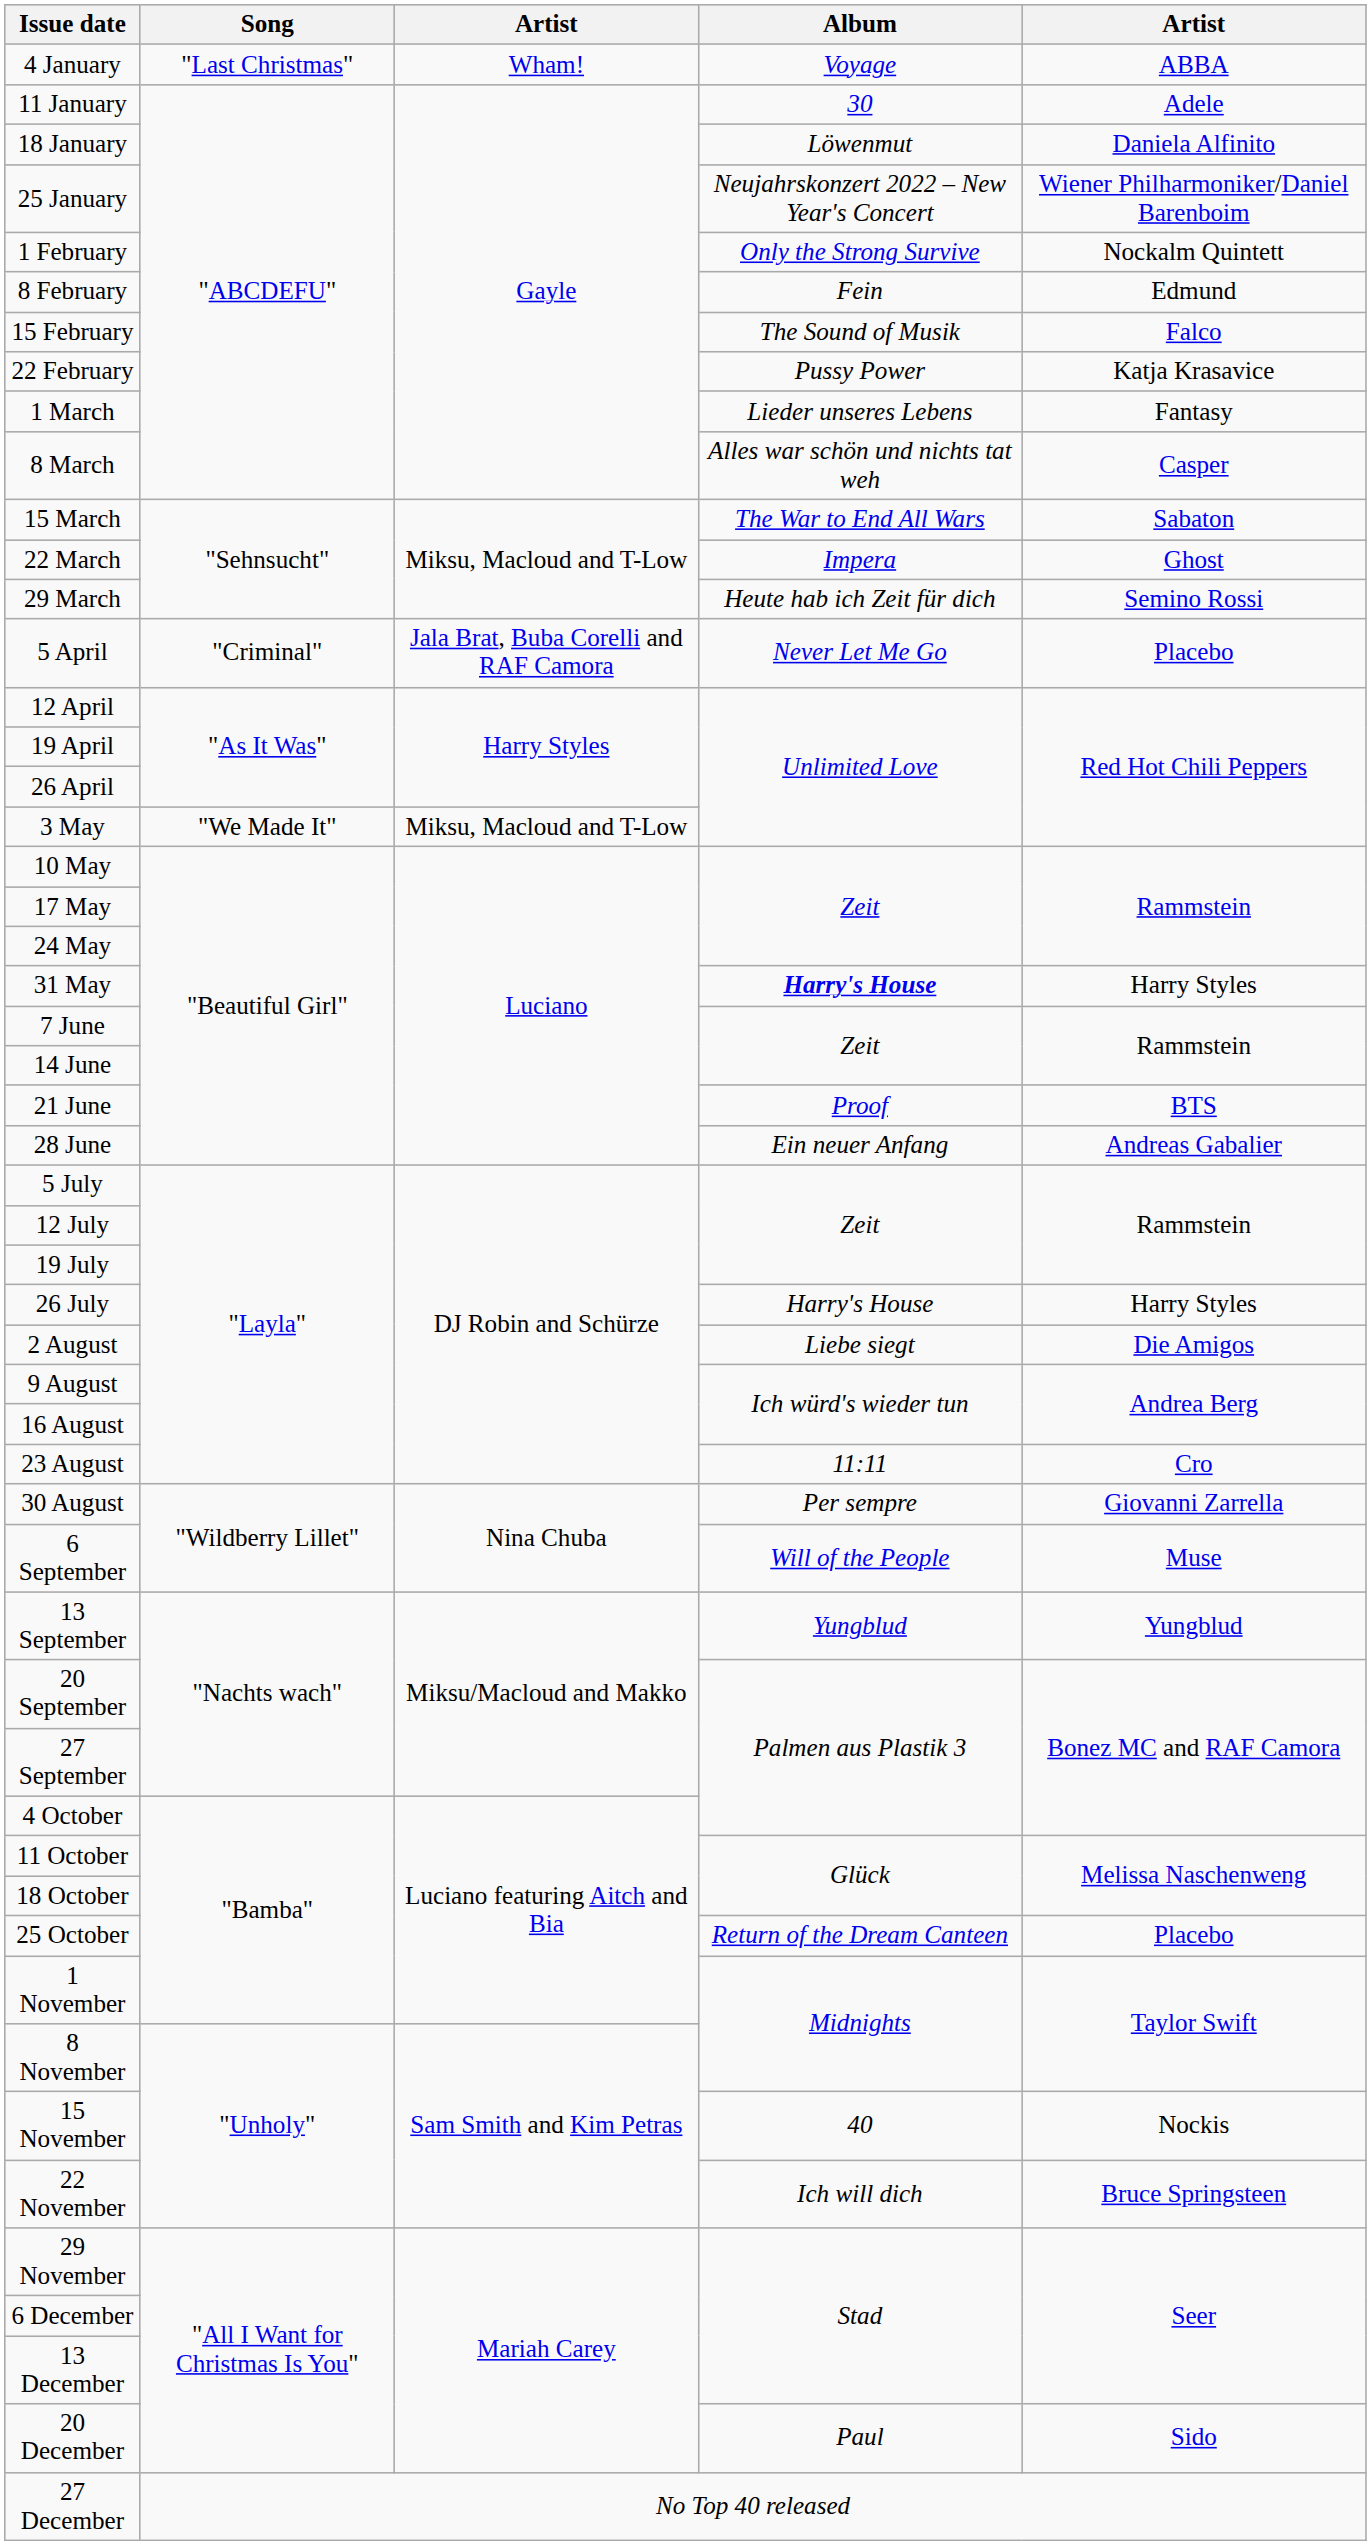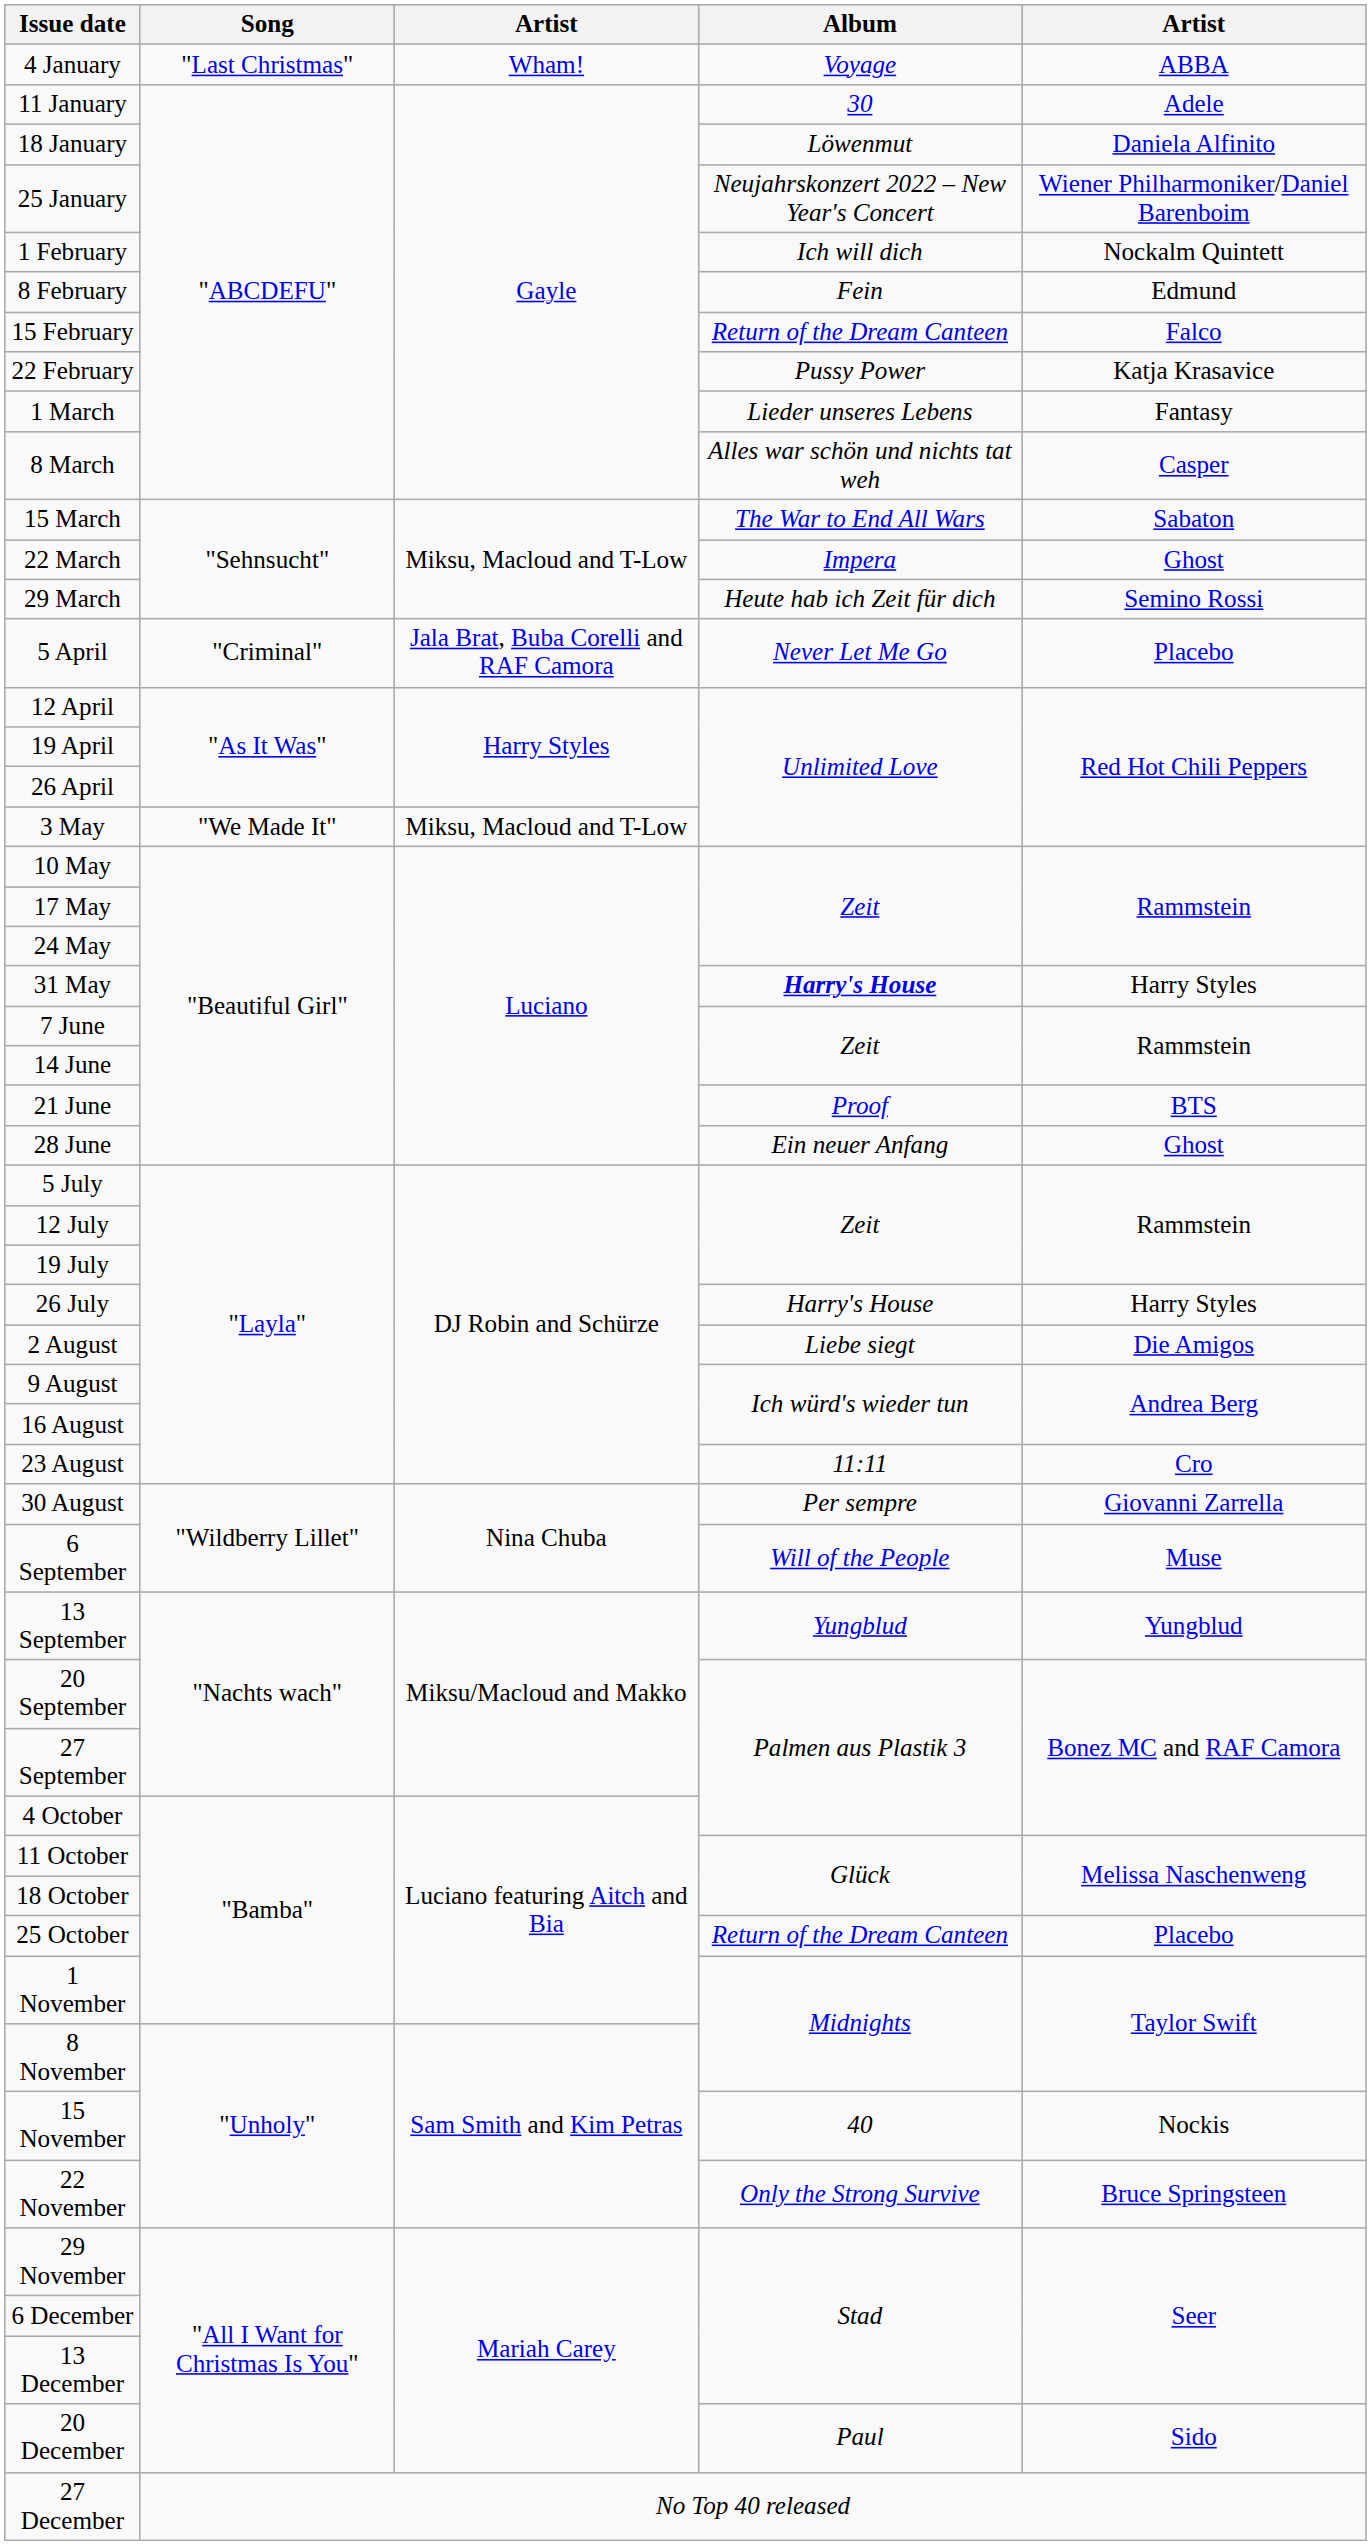1 February | Album: Only the Strong Survive -> Ich will dich
15 February | Album: The Sound of Musik -> Return of the Dream Canteen
28 June | column 5: Andreas Gabalier -> Ghost
22 November | Album: Ich will dich -> Only the Strong Survive
